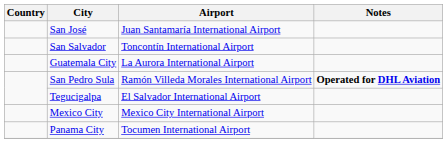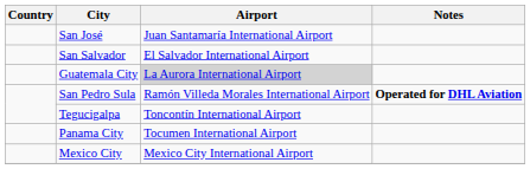San Salvador | Airport: Toncontín International Airport -> El Salvador International Airport
Guatemala City | Airport: no background -> lightgrey background
Tegucigalpa | Airport: El Salvador International Airport -> Toncontín International Airport
rows swapped: Mexico City <-> Panama City
